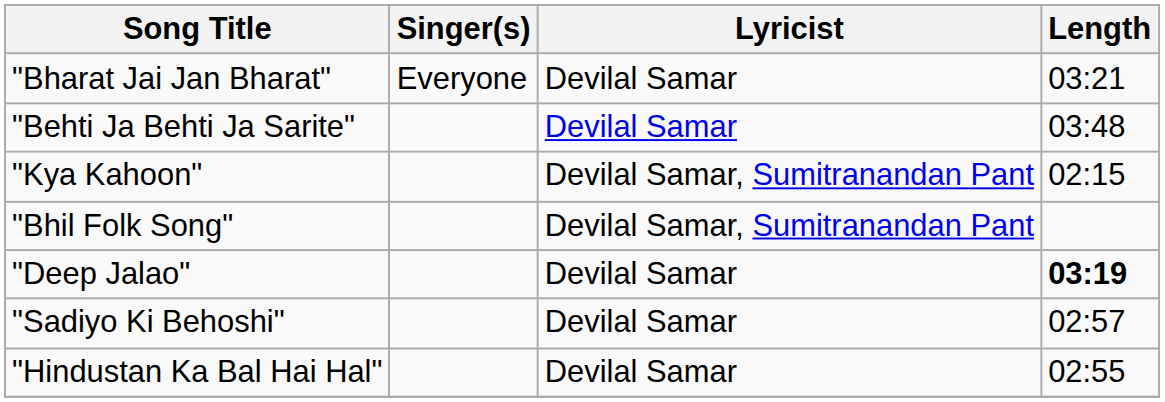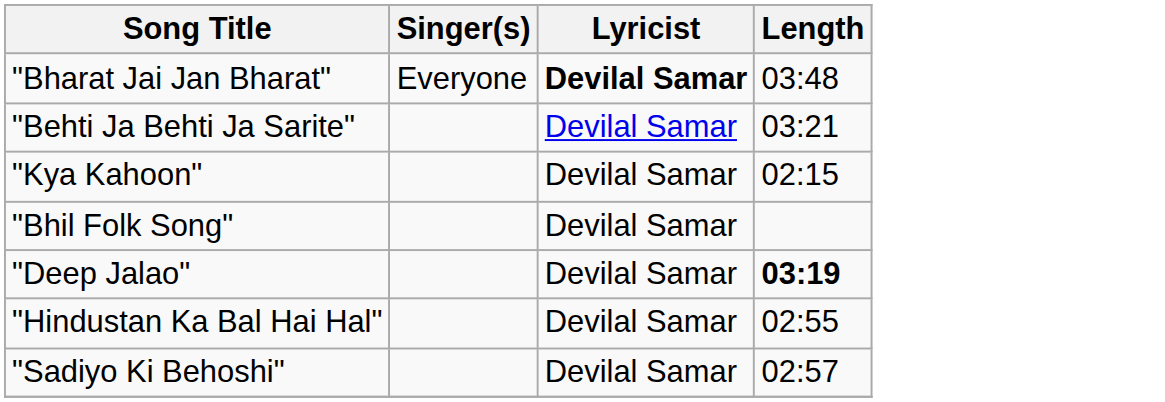"Bharat Jai Jan Bharat" | Lyricist: normal -> bold
"Bharat Jai Jan Bharat" | Length: 03:21 -> 03:48
"Behti Ja Behti Ja Sarite" | Length: 03:48 -> 03:21
"Kya Kahoon" | Lyricist: Devilal Samar, Sumitranandan Pant -> Devilal Samar
"Bhil Folk Song" | Lyricist: Devilal Samar, Sumitranandan Pant -> Devilal Samar
rows swapped: "Hindustan Ka Bal Hai Hal" <-> "Sadiyo Ki Behoshi"
